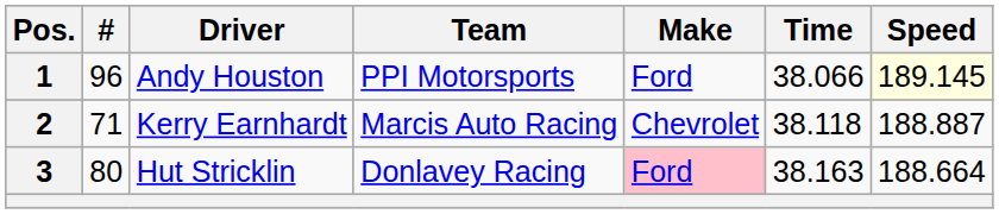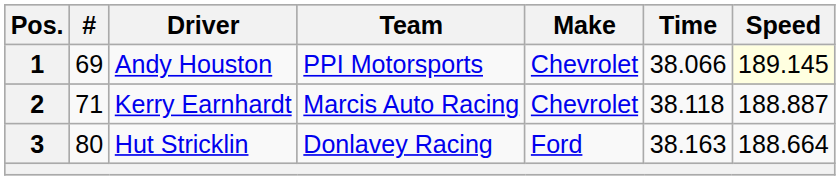1 | #: 96 -> 69
1 | Make: Ford -> Chevrolet
3 | Make: pink background -> no background
